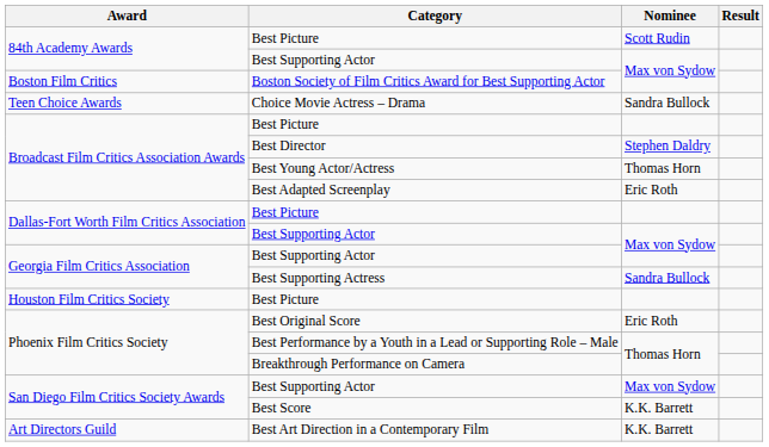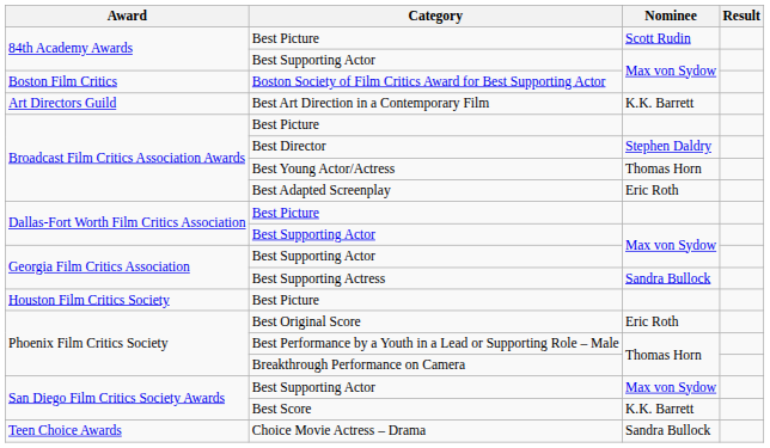rows swapped: Best Art Direction in a Contemporary Film <-> Choice Movie Actress – Drama
